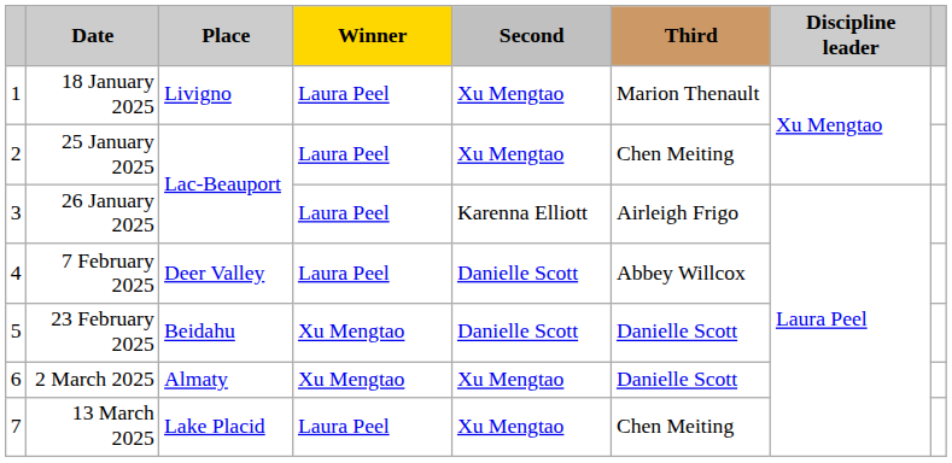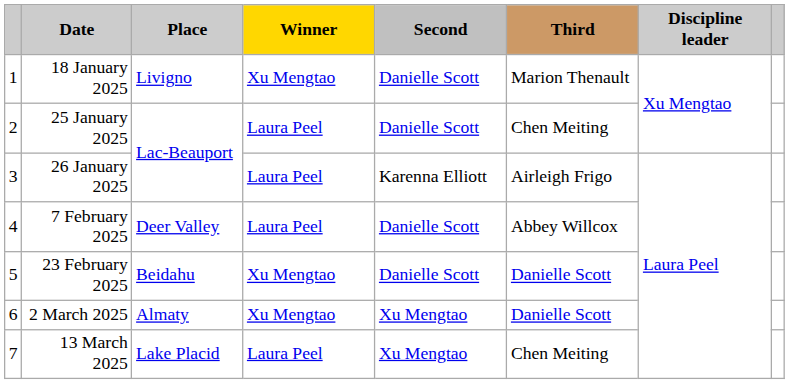18 January 2025 | Winner: Laura Peel -> Xu Mengtao
18 January 2025 | Second: Xu Mengtao -> Danielle Scott
25 January 2025 | Second: Xu Mengtao -> Danielle Scott
